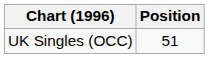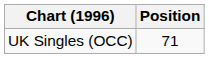UK Singles (OCC) | Position: 51 -> 71
